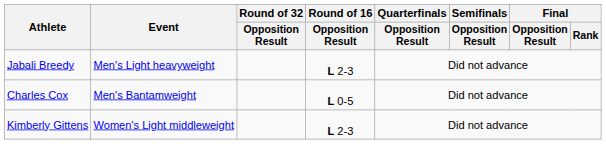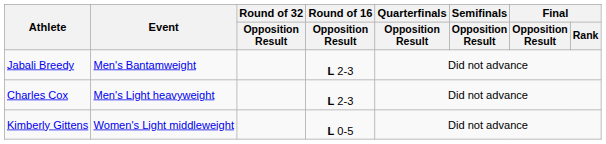Jabali Breedy | Event: Men's Light heavyweight -> Men's Bantamweight
Charles Cox | Event: Men's Bantamweight -> Men's Light heavyweight
Charles Cox | Round of 16 / Opposition Result: L 0-5 -> L 2-3
Kimberly Gittens | Round of 16 / Opposition Result: L 2-3 -> L 0-5
